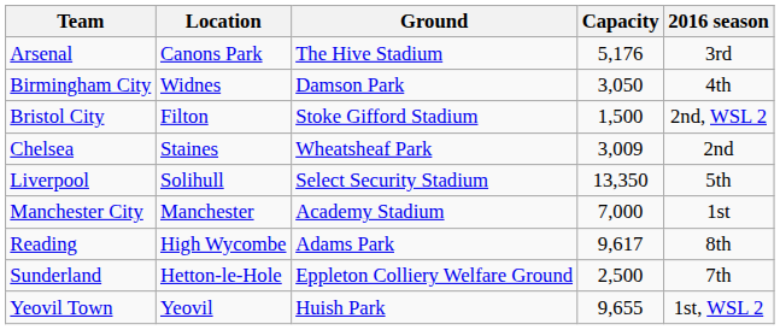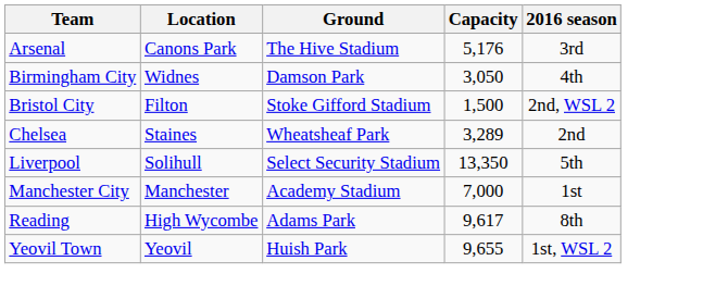Chelsea | Capacity: 3,009 -> 3,289
- row: Sunderland | Hetton-le-Hole | Eppleton Colliery Welfare Ground | 2,500 | 7th
